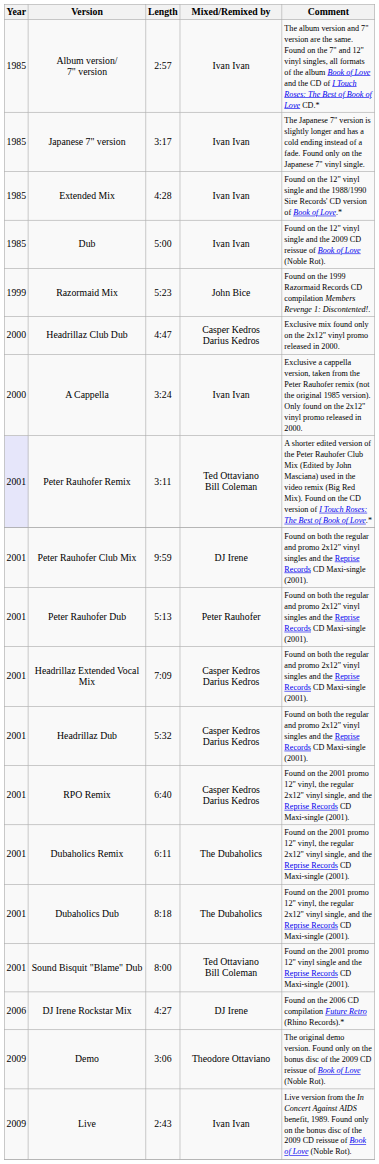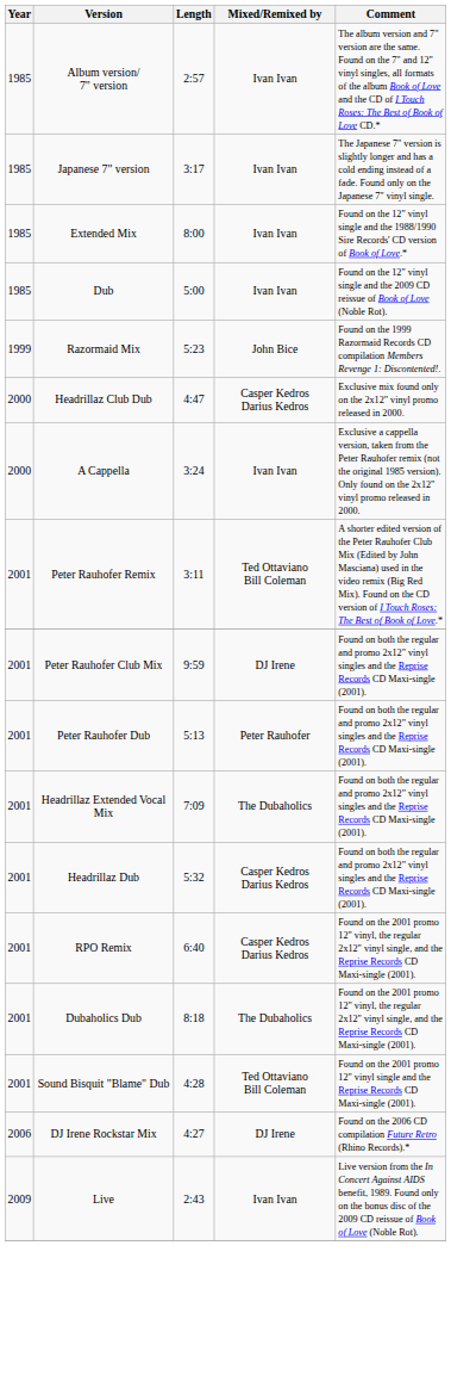Extended Mix | Length: 4:28 -> 8:00
Peter Rauhofer Remix | Year: lavender background -> no background
Headrillaz Extended Vocal Mix | Mixed/Remixed by: Casper Kedros Darius Kedros -> The Dubaholics
- row: 2001 | Dubaholics Remix | 6:11 | The Dubaholics | Found on the 2001 promo 12" vinyl, the regular 2x12" vinyl single, and the Reprise Records CD Maxi-single (2001).
Sound Bisquit "Blame" Dub | Length: 8:00 -> 4:28
- row: 2009 | Demo | 3:06 | Theodore Ottaviano | The original demo version. Found only on the bonus disc of the 2009 CD reissue of Book of Love (Noble Rot).
